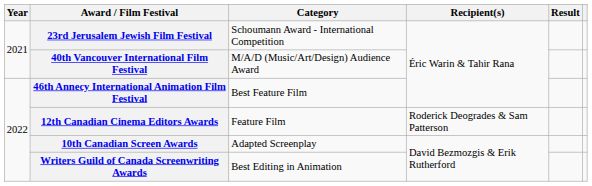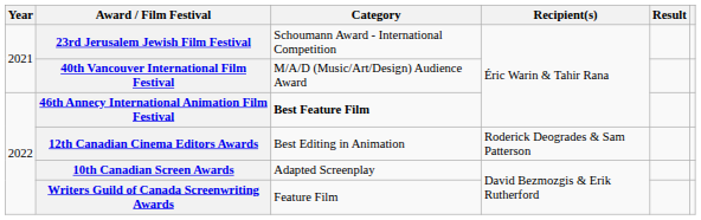46th Annecy International Animation Film Festival | Category: normal -> bold
12th Canadian Cinema Editors Awards | Category: Feature Film -> Best Editing in Animation
Writers Guild of Canada Screenwriting Awards | Category: Best Editing in Animation -> Feature Film
